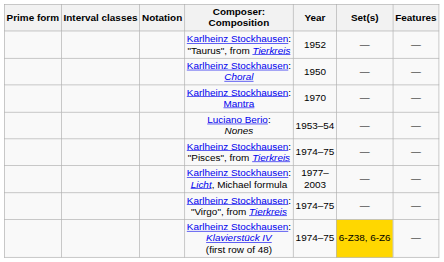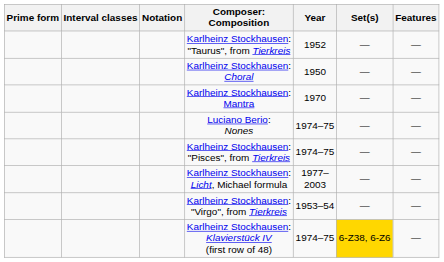Luciano Berio: Nones | Year: 1953–54 -> 1974–75
Karlheinz Stockhausen: "Virgo", from Tierkreis | Year: 1974–75 -> 1953–54
